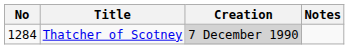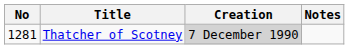Thatcher of Scotney | No: 1284 -> 1281
